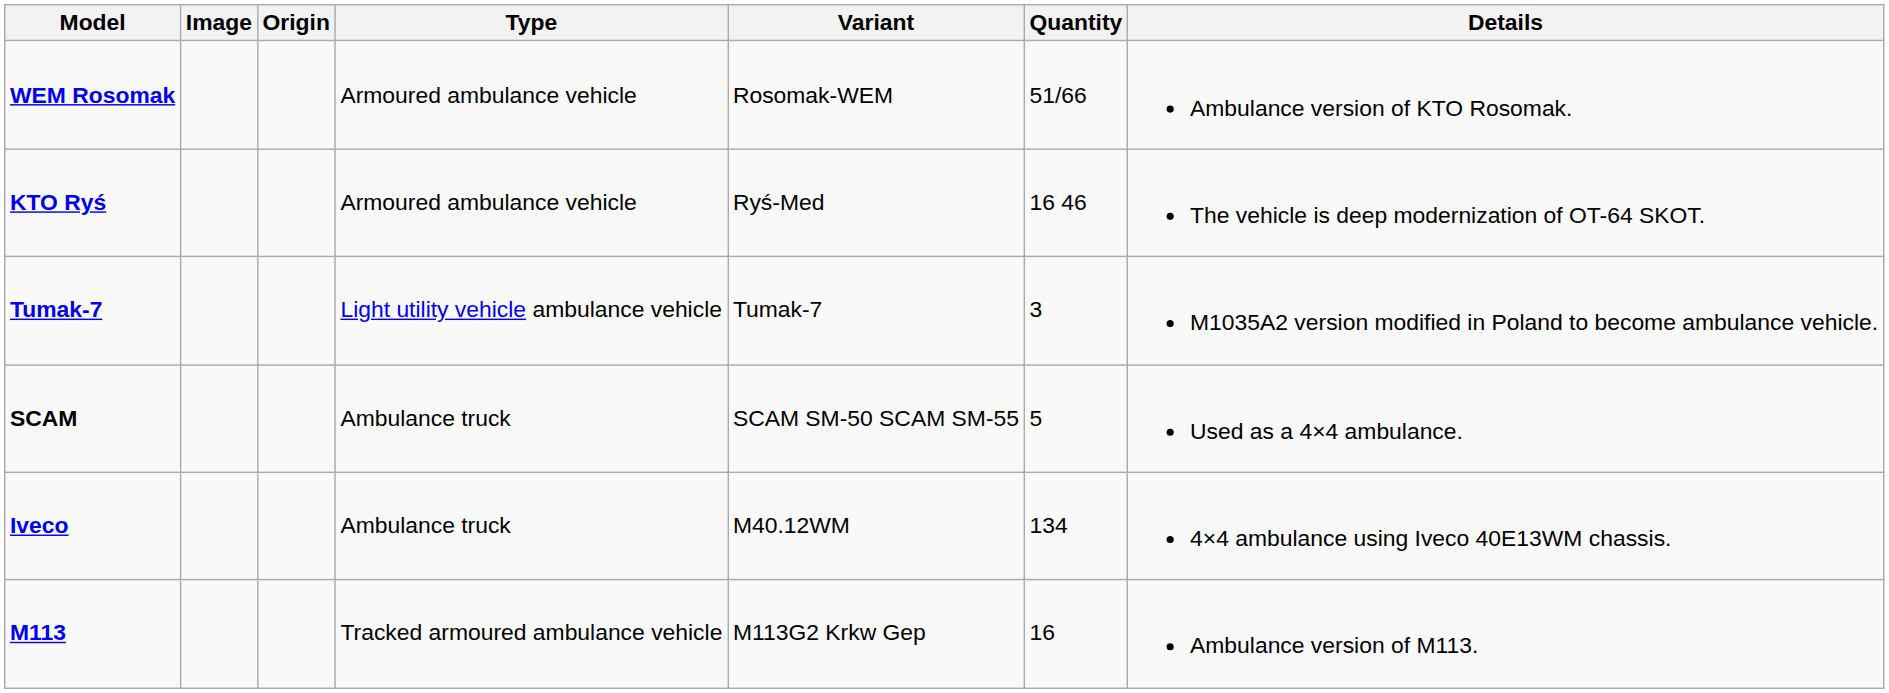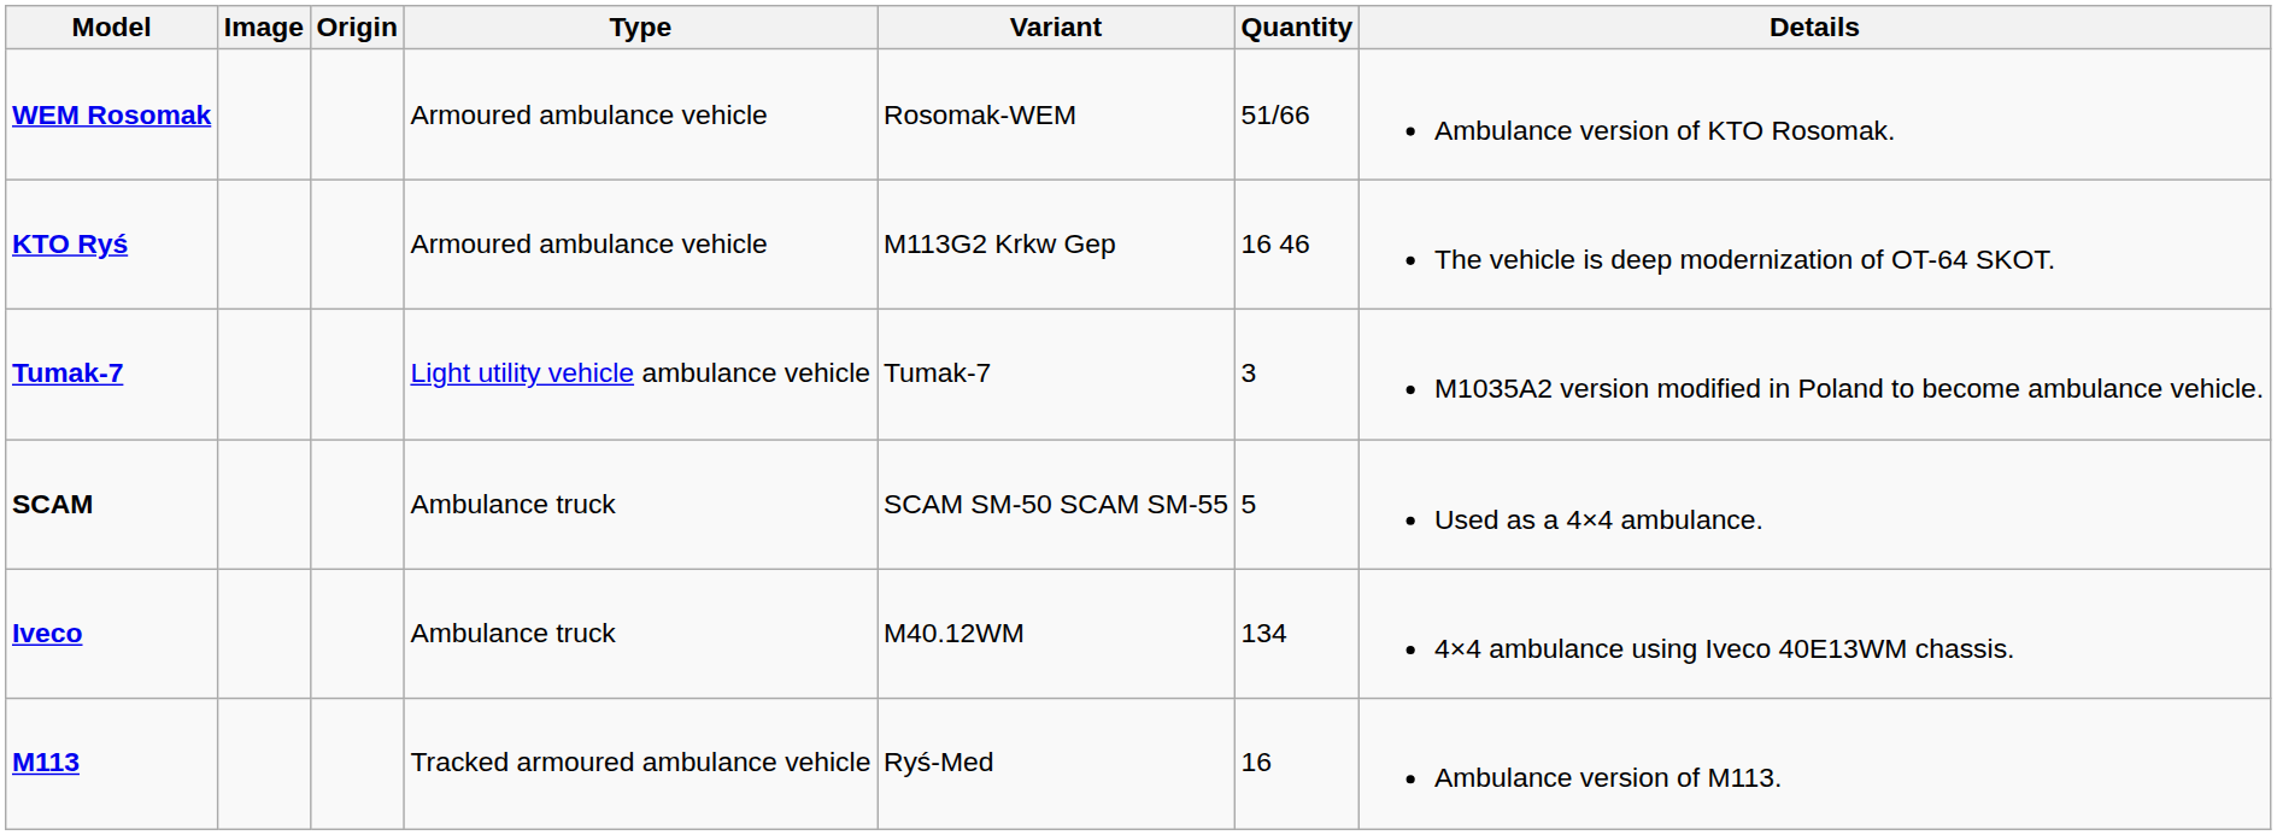KTO Ryś | Variant: Ryś-Med -> M113G2 Krkw Gep
M113 | Variant: M113G2 Krkw Gep -> Ryś-Med
